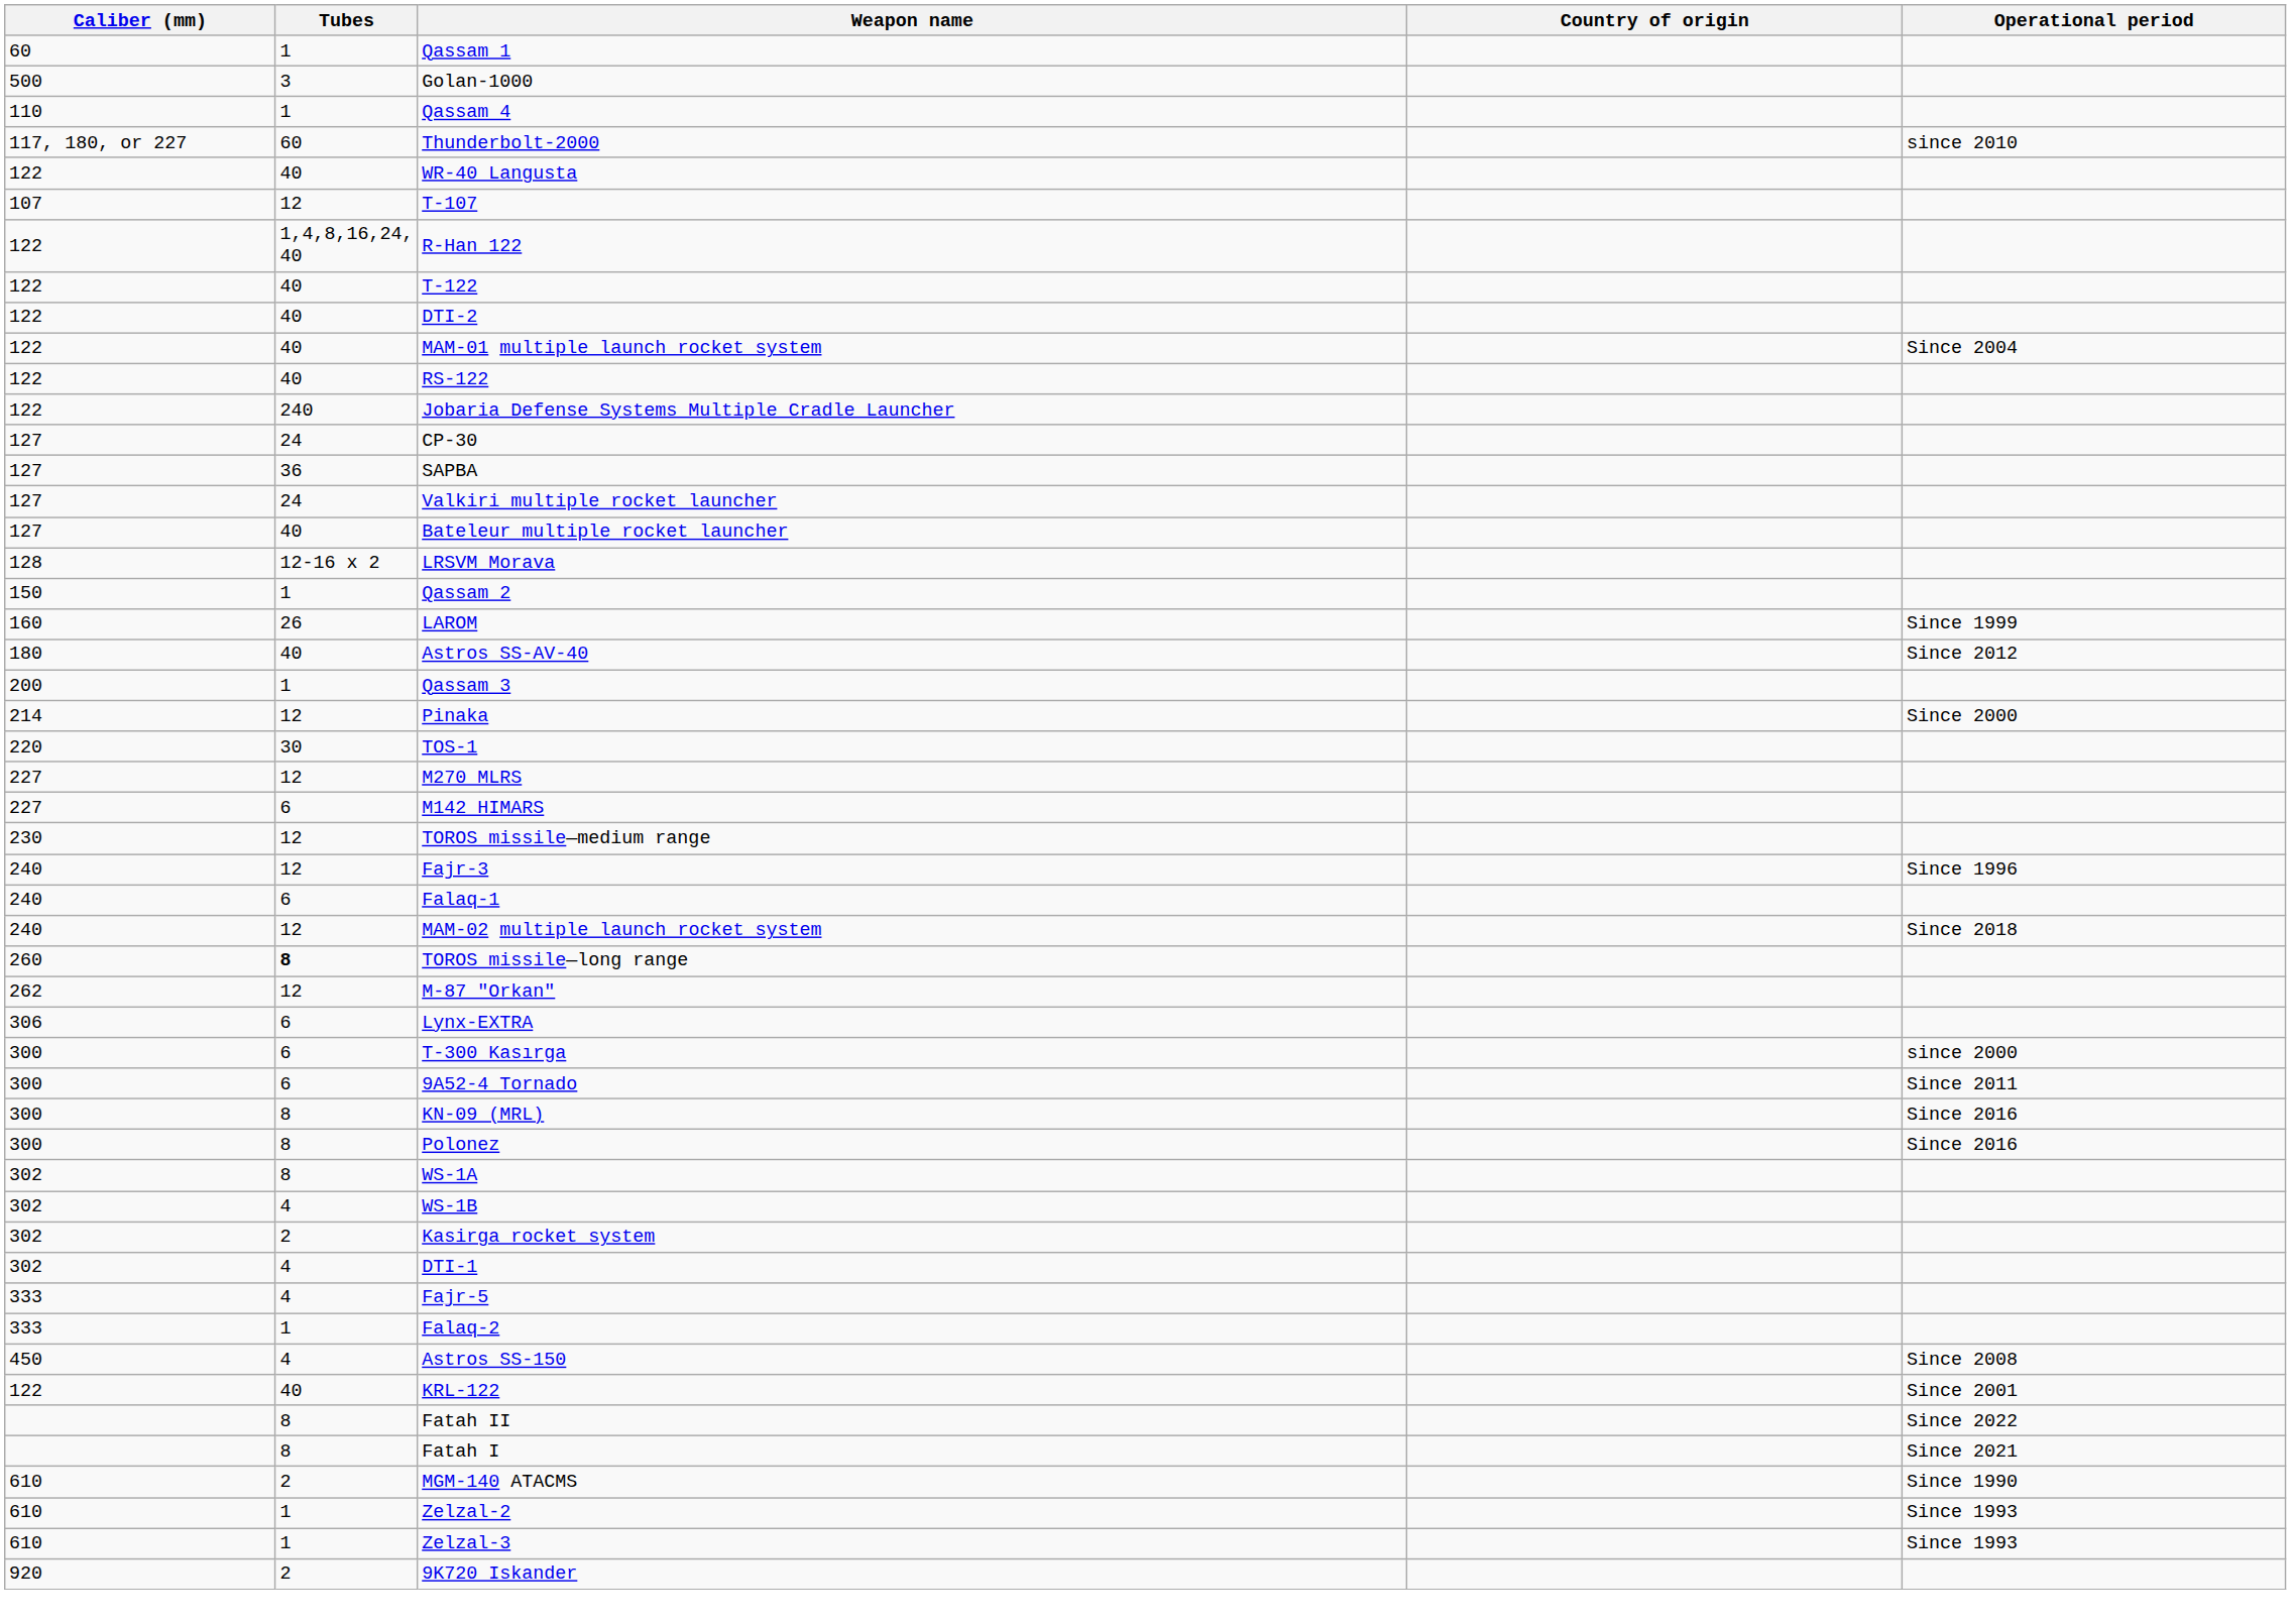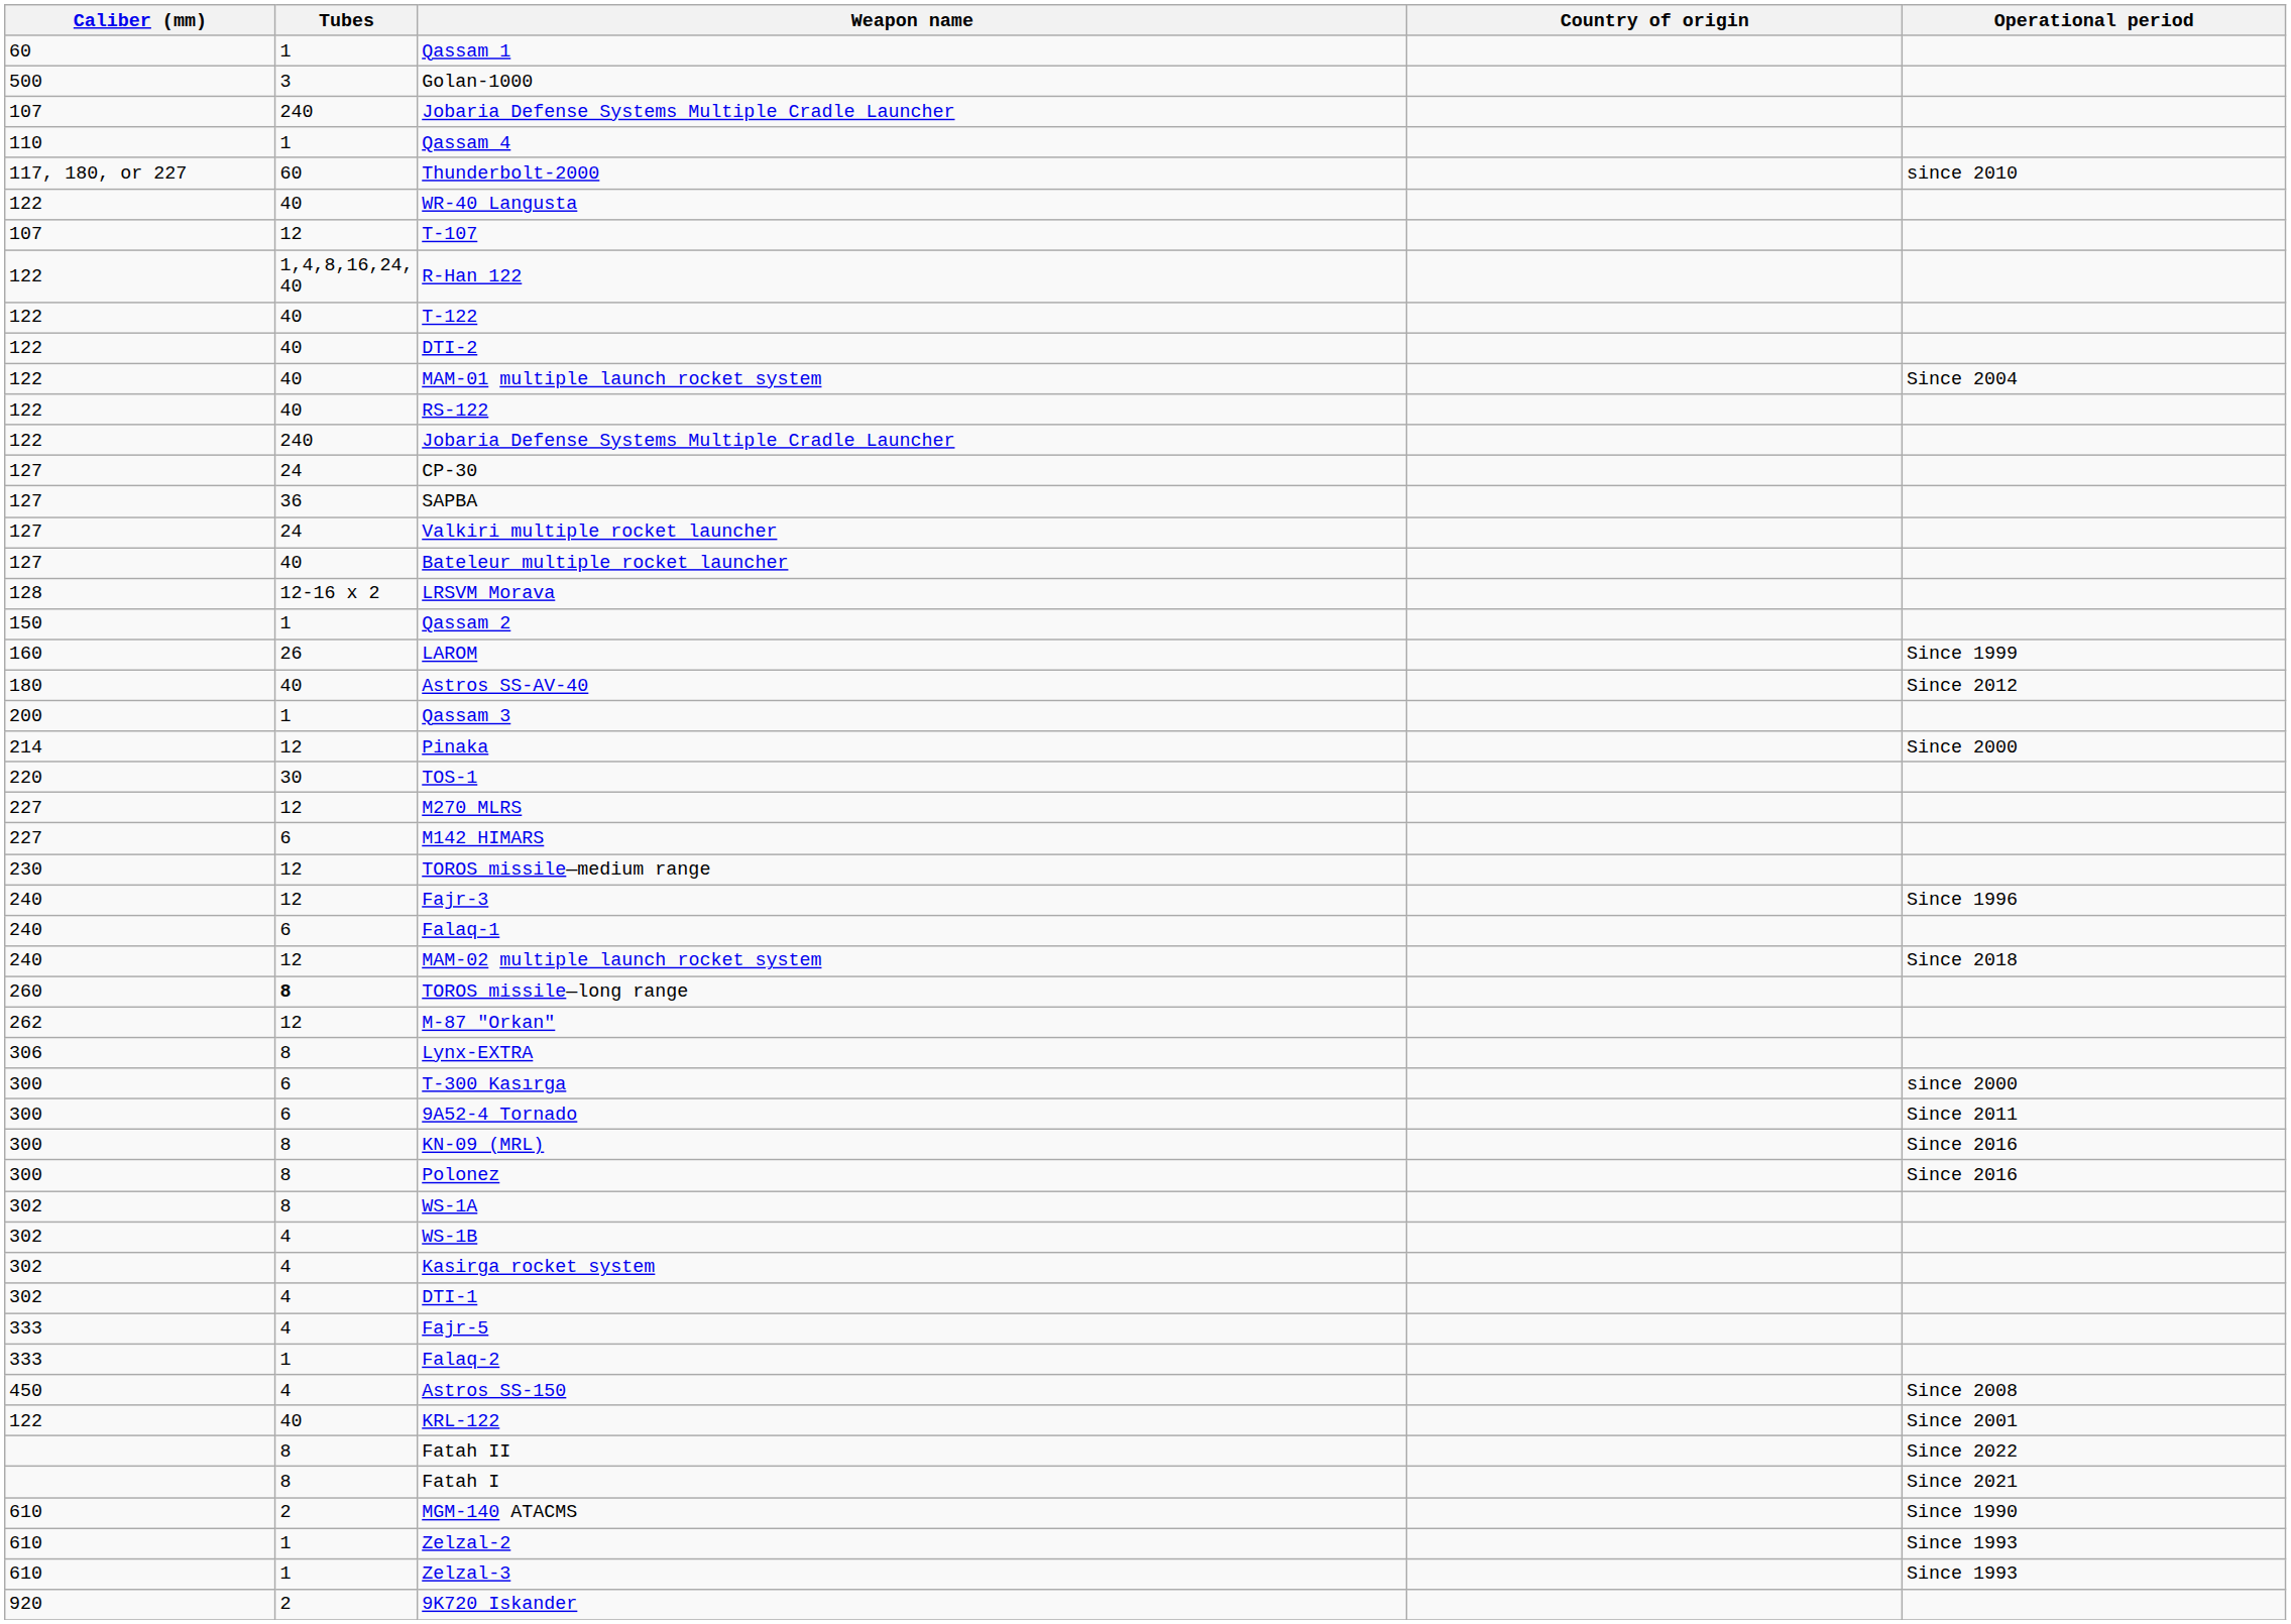+ row: 107 | 240 | Jobaria Defense Systems Multiple Cradle Launcher
Lynx-EXTRA | Tubes: 6 -> 8
Kasirga rocket system | Tubes: 2 -> 4
